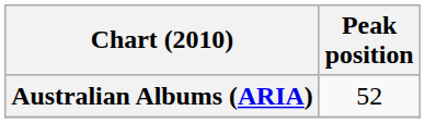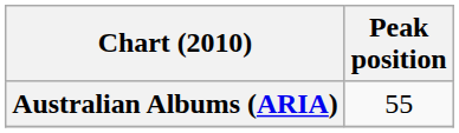Australian Albums (ARIA) | Peak position: 52 -> 55
